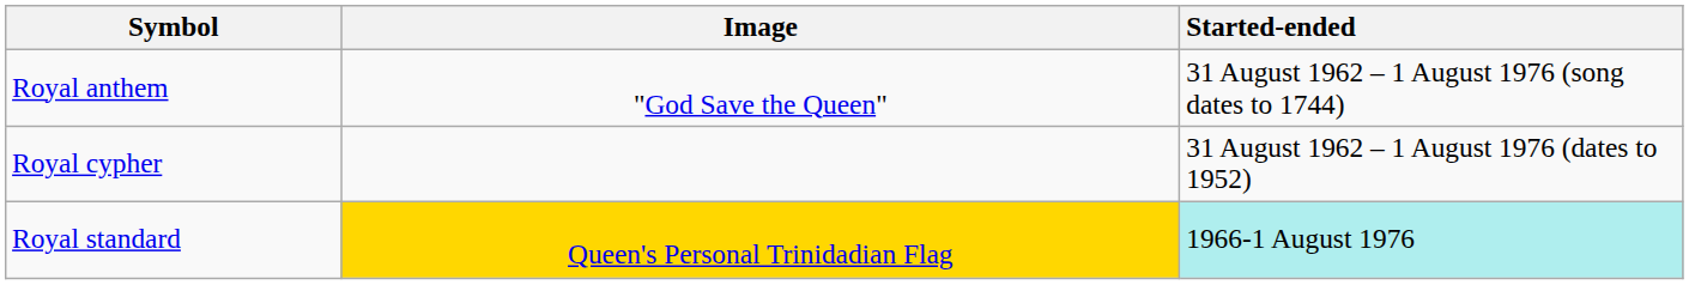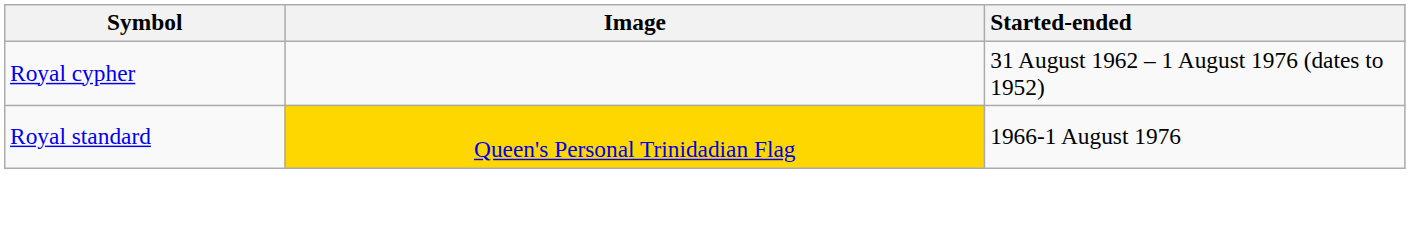- row: Royal anthem | "God Save the Queen" | 31 August 1962 – 1 August 1976 (song dates to 1744)
Royal standard | Started-ended: paleturquoise background -> no background
